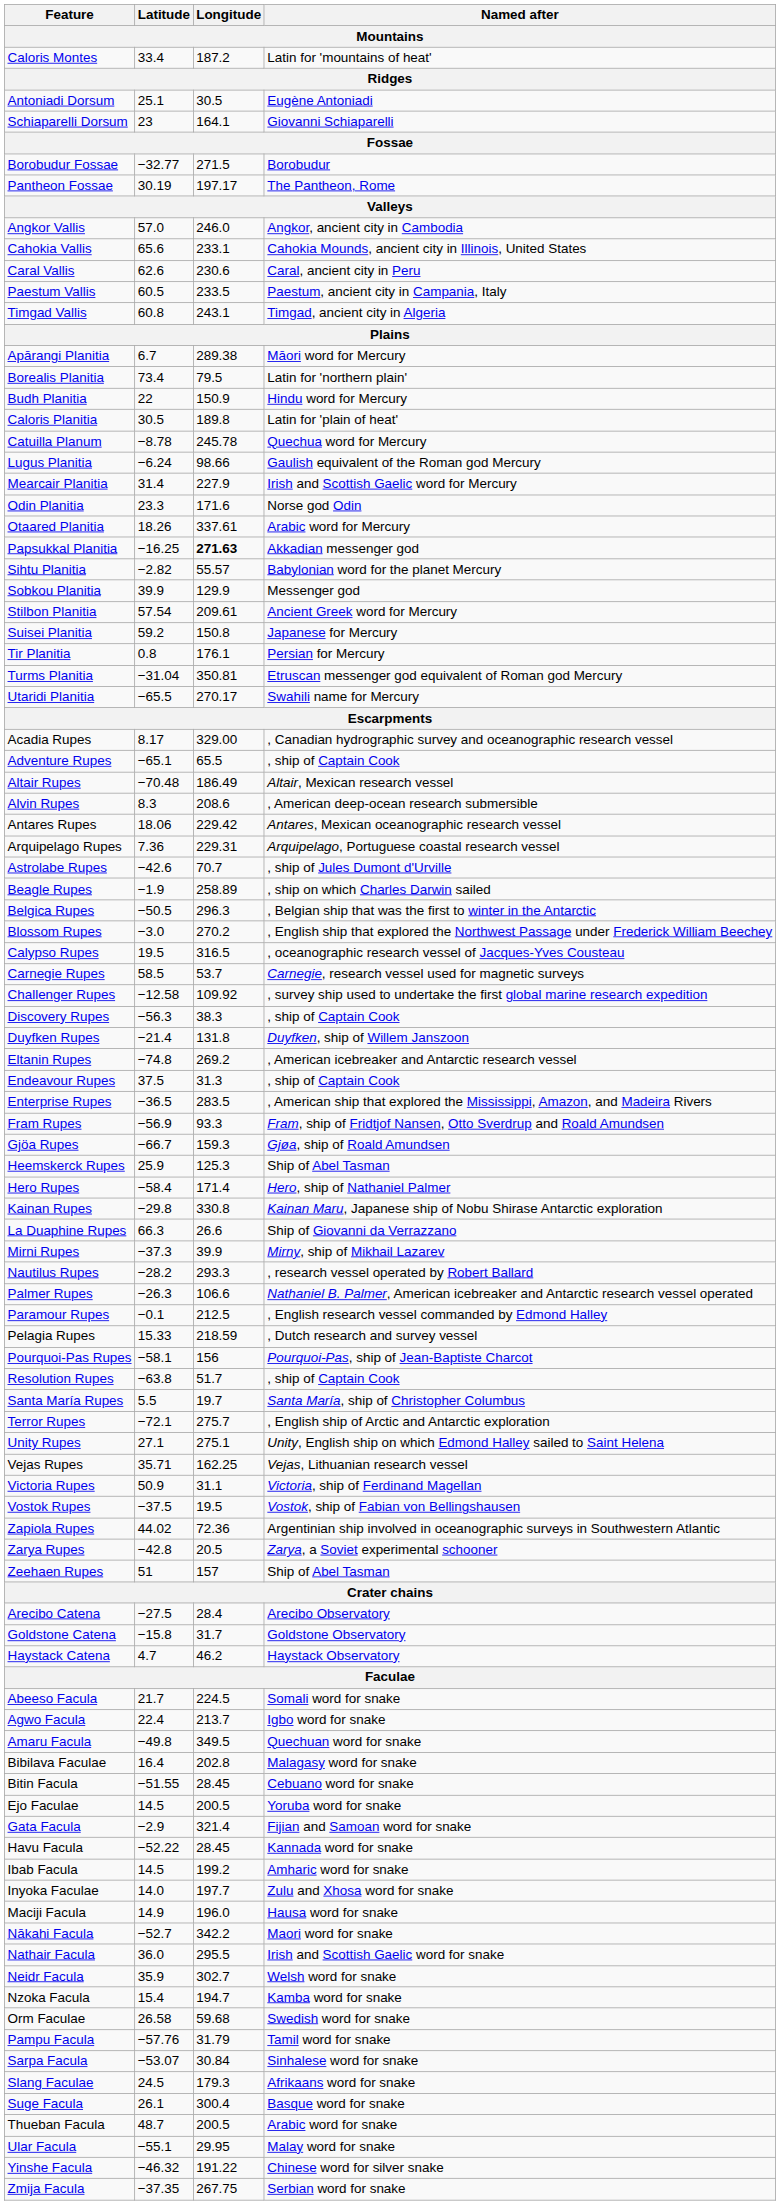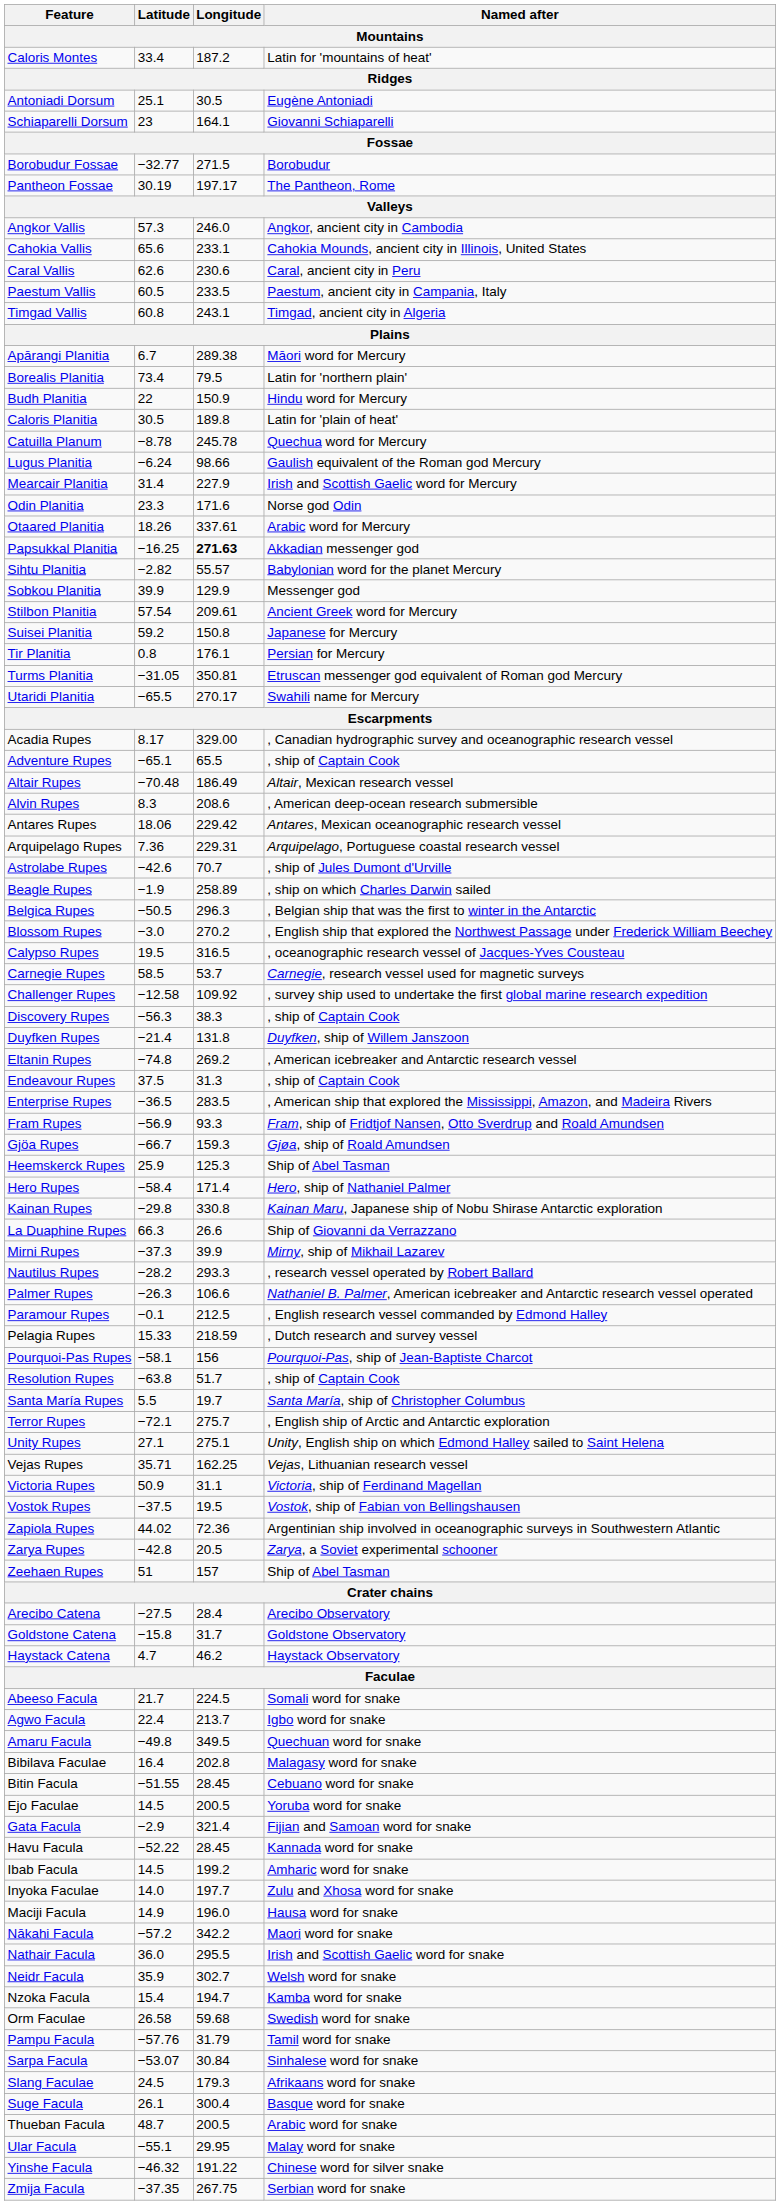Angkor Vallis | Latitude: 57.0 -> 57.3
Turms Planitia | Latitude: −31.04 -> −31.05
Nākahi Facula | Latitude: −52.7 -> −57.2
